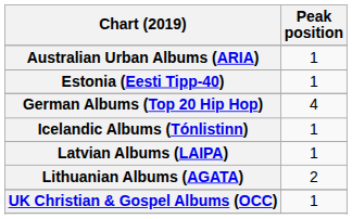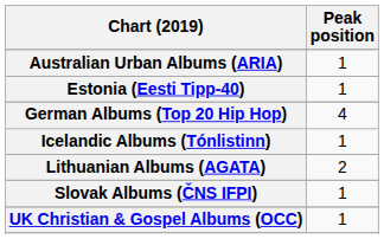- row: Latvian Albums (LAIPA) | 1
+ row: Slovak Albums (ČNS IFPI) | 1
